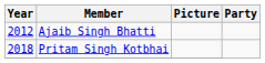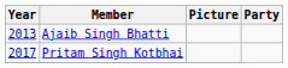Ajaib Singh Bhatti | Year: 2012 -> 2013
Pritam Singh Kotbhai | Year: 2018 -> 2017
